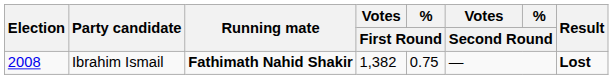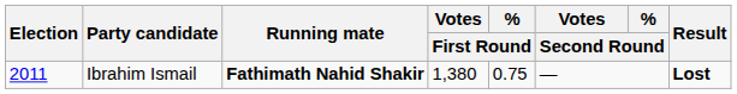Ibrahim Ismail | Election: 2008 -> 2011
Ibrahim Ismail | Votes / First Round: 1,382 -> 1,380
